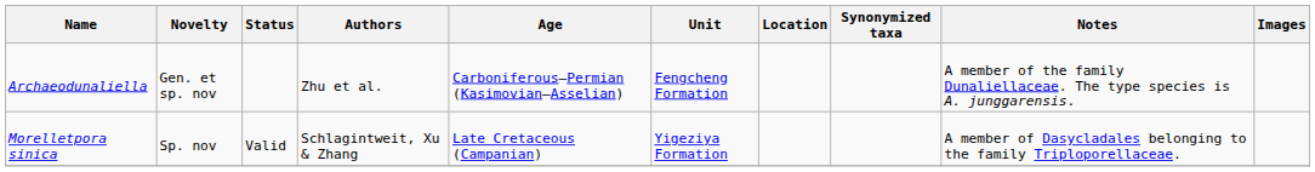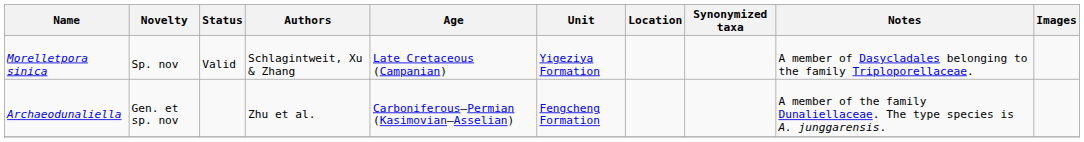rows swapped: Archaeodunaliella <-> Morelletpora sinica
